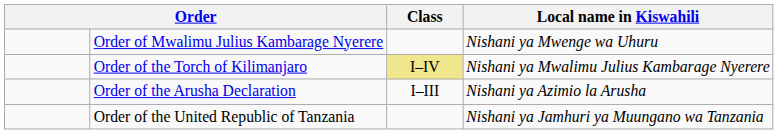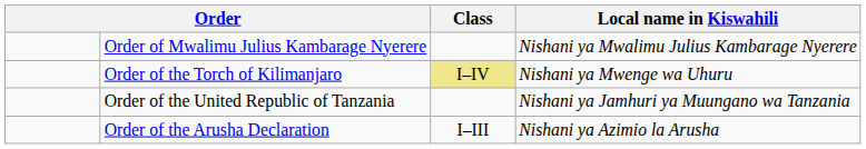Order of Mwalimu Julius Kambarage Nyerere | Local name in Kiswahili: Nishani ya Mwenge wa Uhuru -> Nishani ya Mwalimu Julius Kambarage Nyerere
Order of the Torch of Kilimanjaro | Local name in Kiswahili: Nishani ya Mwalimu Julius Kambarage Nyerere -> Nishani ya Mwenge wa Uhuru
rows swapped: Order of the United Republic of Tanzania <-> Order of the Arusha Declaration
